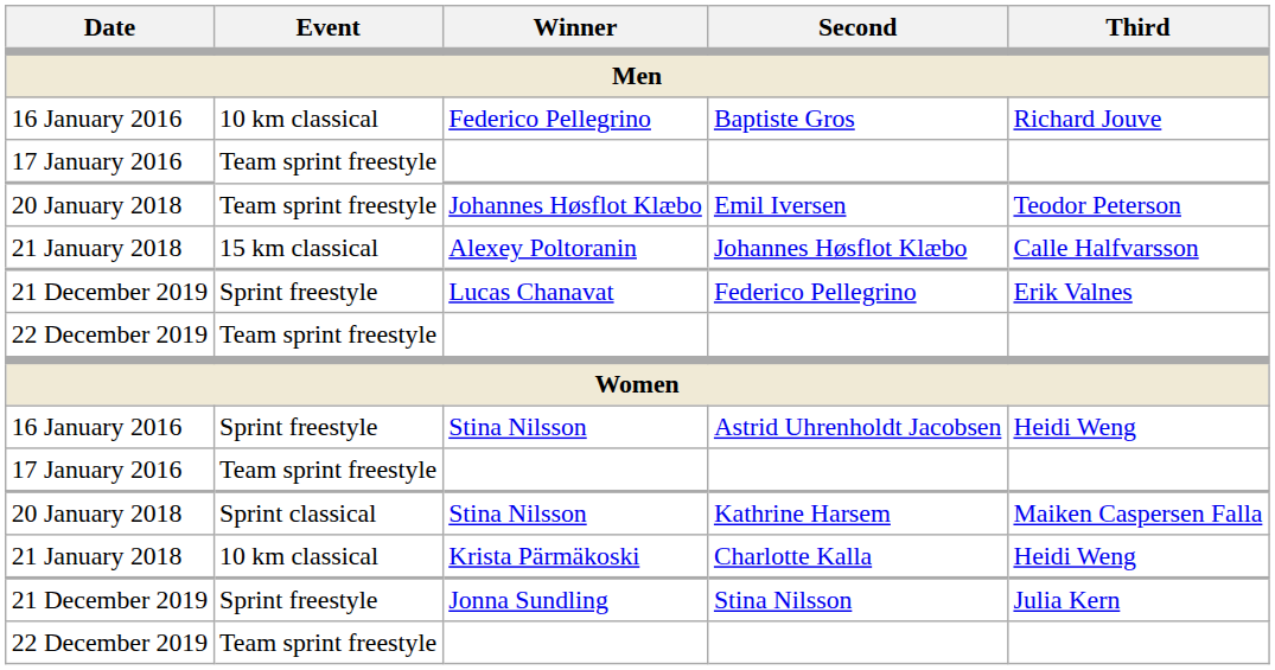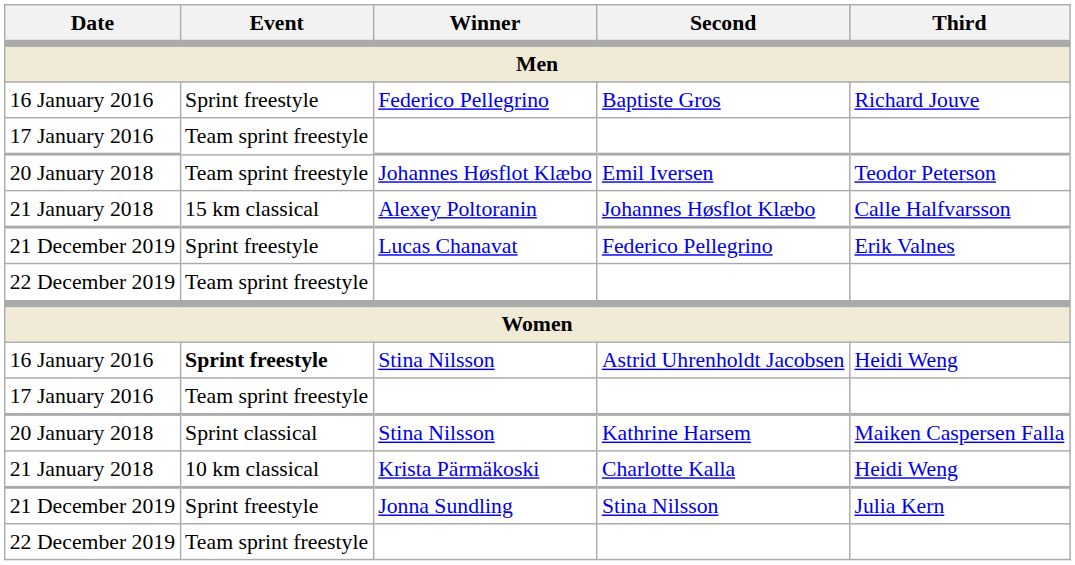Baptiste Gros | Event: 10 km classical -> Sprint freestyle
Astrid Uhrenholdt Jacobsen | Event: normal -> bold
